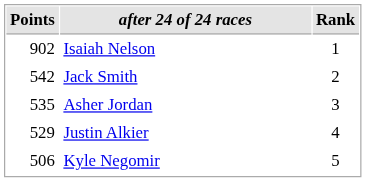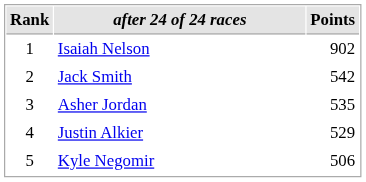columns swapped: Rank <-> Points
